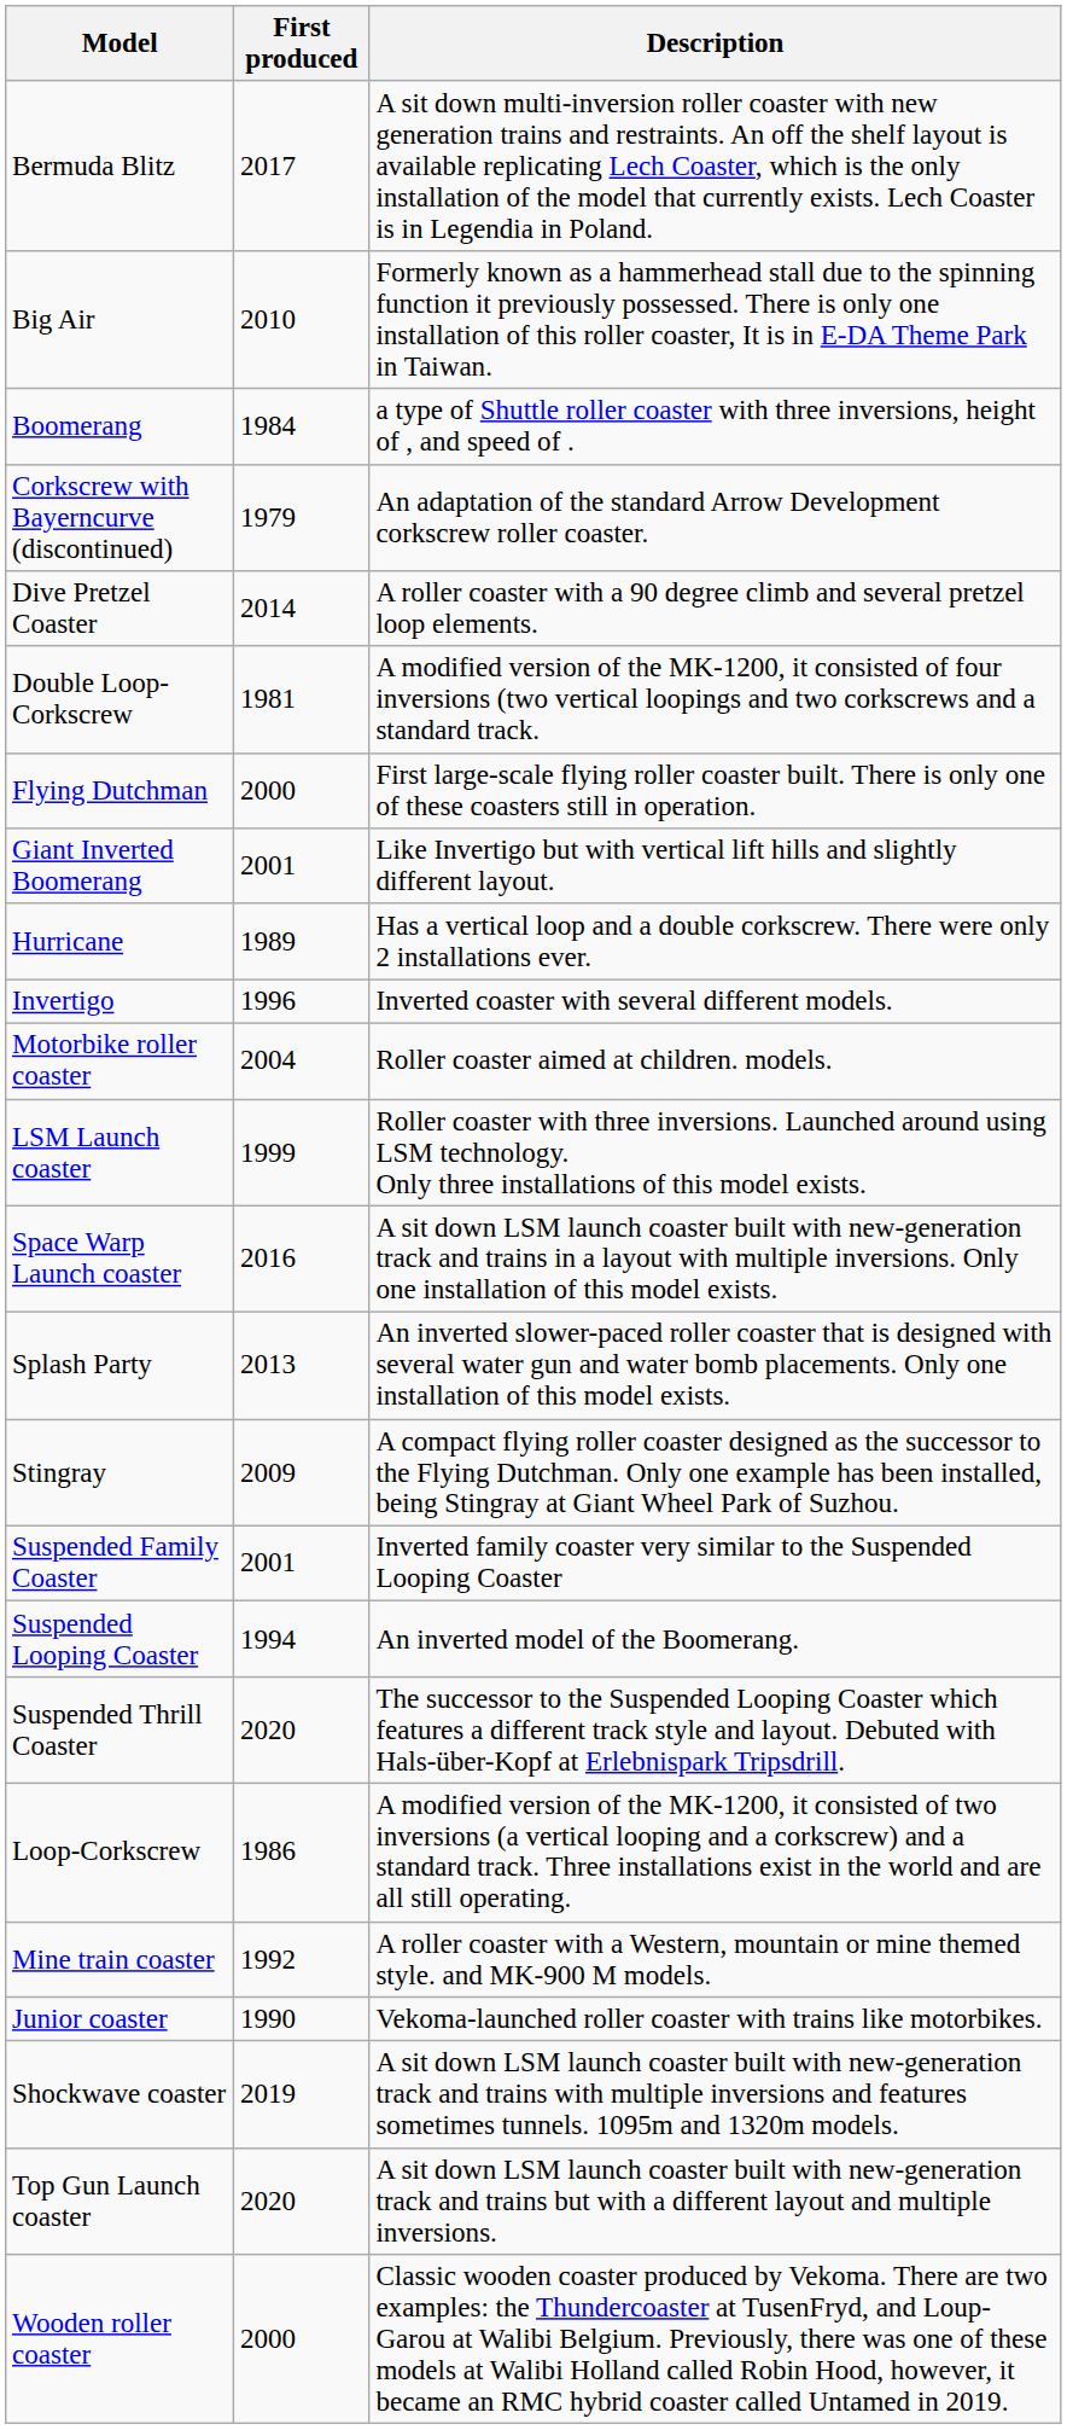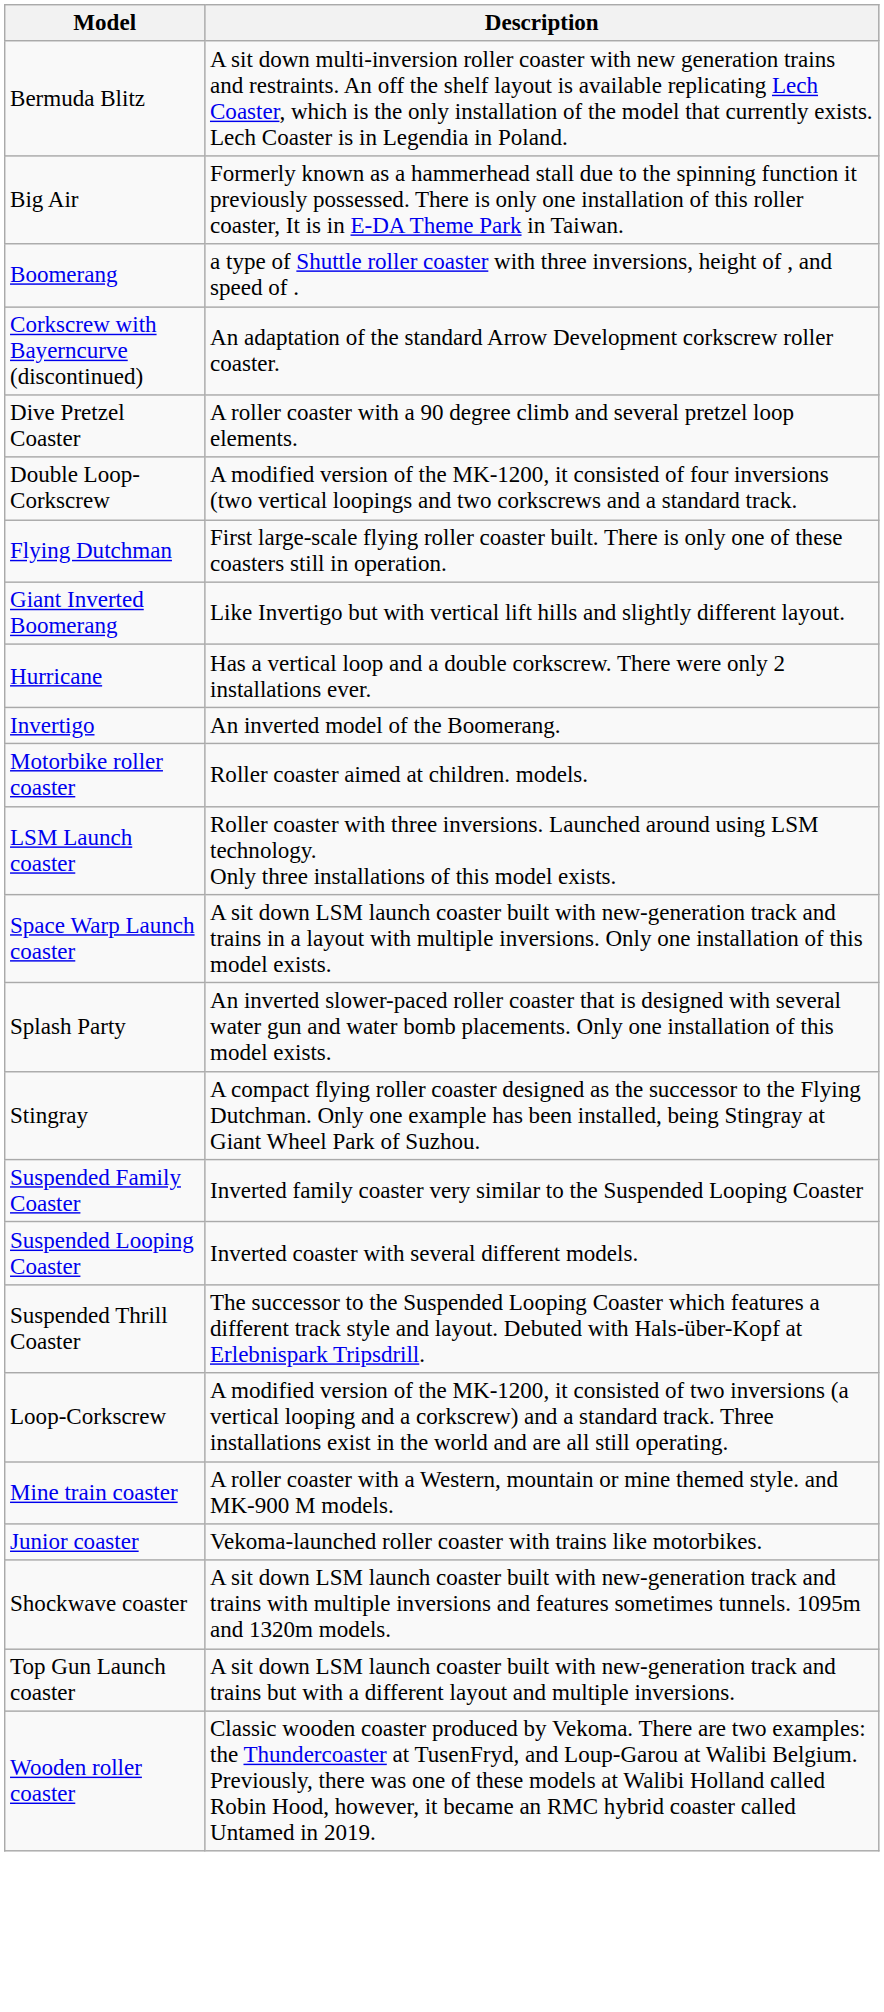- column: First produced | 2017 | 2010 | 1984 | 1979 | 2014 | 1981 | 2000 | 2001 | 1989 | 1996 | 2004 | 1999 | 2016 | 2013 | 2009 | 2001 | 1994 | 2020 | 1986 | 1992 | 1990 | 2019 | 2020 | 2000
Invertigo | Description: Inverted coaster with several different models. -> An inverted model of the Boomerang.
Suspended Looping Coaster | Description: An inverted model of the Boomerang. -> Inverted coaster with several different models.
